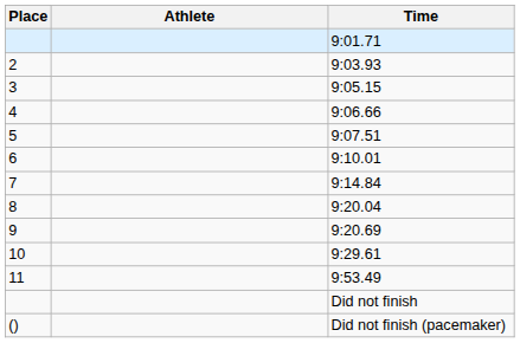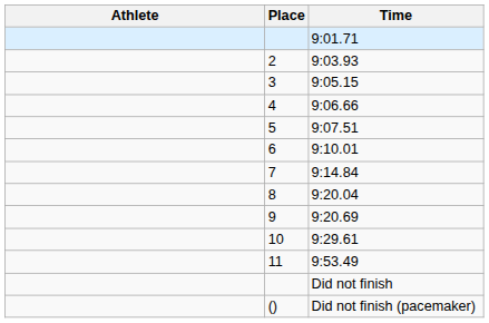columns swapped: Place <-> Athlete
